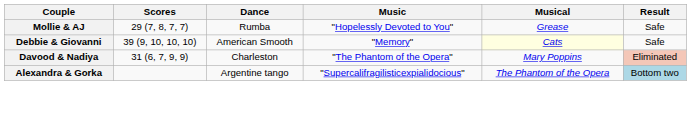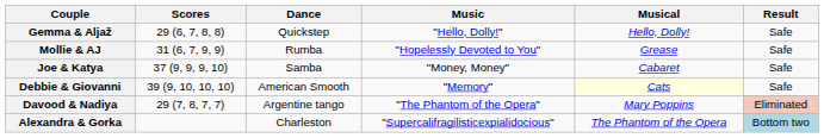+ row: Gemma & Aljaž | 29 (6, 7, 8, 8) | Quickstep | "Hello, Dolly!" | Hello, Dolly! | Safe
Mollie & AJ | Scores: 29 (7, 8, 7, 7) -> 31 (6, 7, 9, 9)
+ row: Joe & Katya | 37 (9, 9, 9, 10) | Samba | "Money, Money" | Cabaret | Safe
Davood & Nadiya | Scores: 31 (6, 7, 9, 9) -> 29 (7, 8, 7, 7)
Davood & Nadiya | Dance: Charleston -> Argentine tango
Alexandra & Gorka | Dance: Argentine tango -> Charleston
